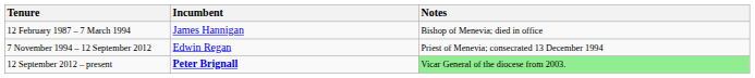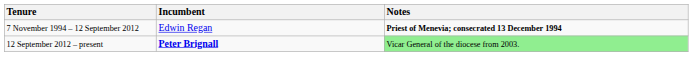- row: 12 February 1987 – 7 March 1994 | James Hannigan | Bishop of Menevia; died in office
7 November 1994 – 12 September 2012 | Notes: normal -> bold
